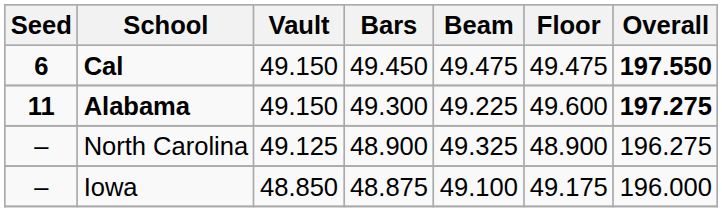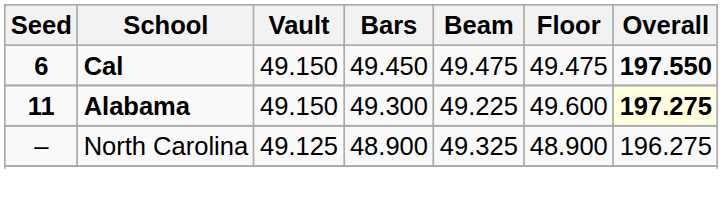Alabama | Overall: no background -> lightyellow background
- row: – | Iowa | 48.850 | 48.875 | 49.100 | 49.175 | 196.000
